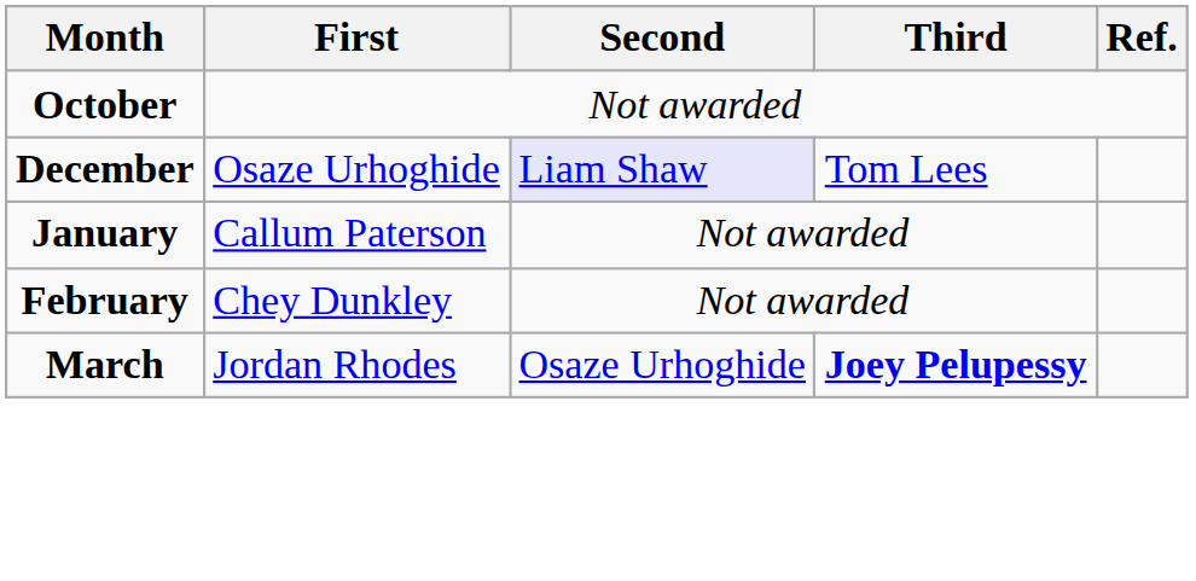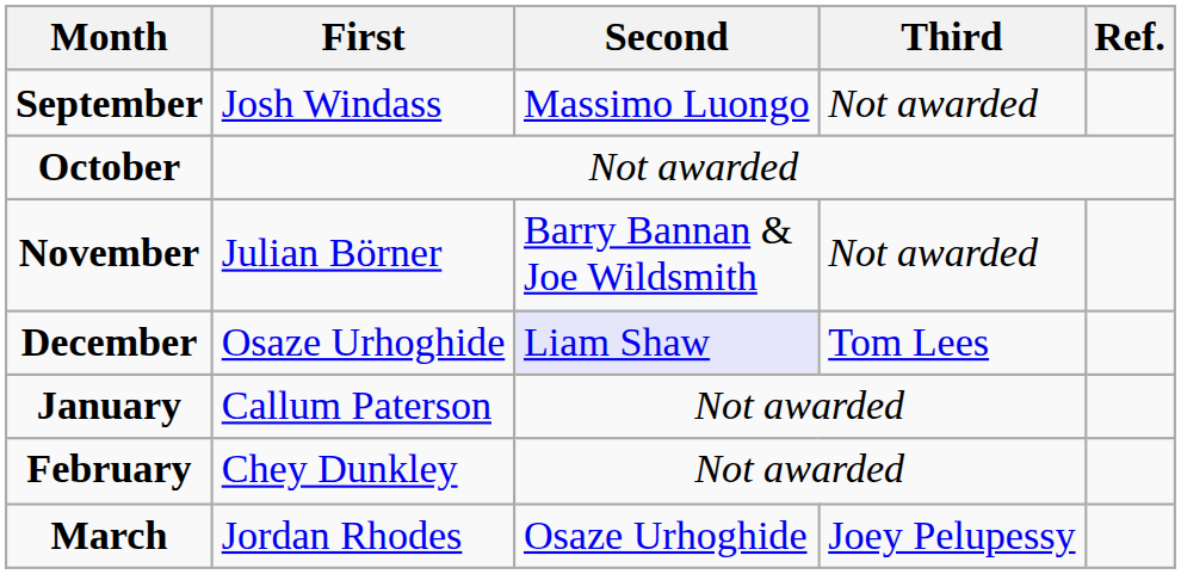+ row: September | Josh Windass | Massimo Luongo | Not awarded
+ row: November | Julian Börner | Barry Bannan & Joe Wildsmith | Not awarded
March | Third: bold -> normal
